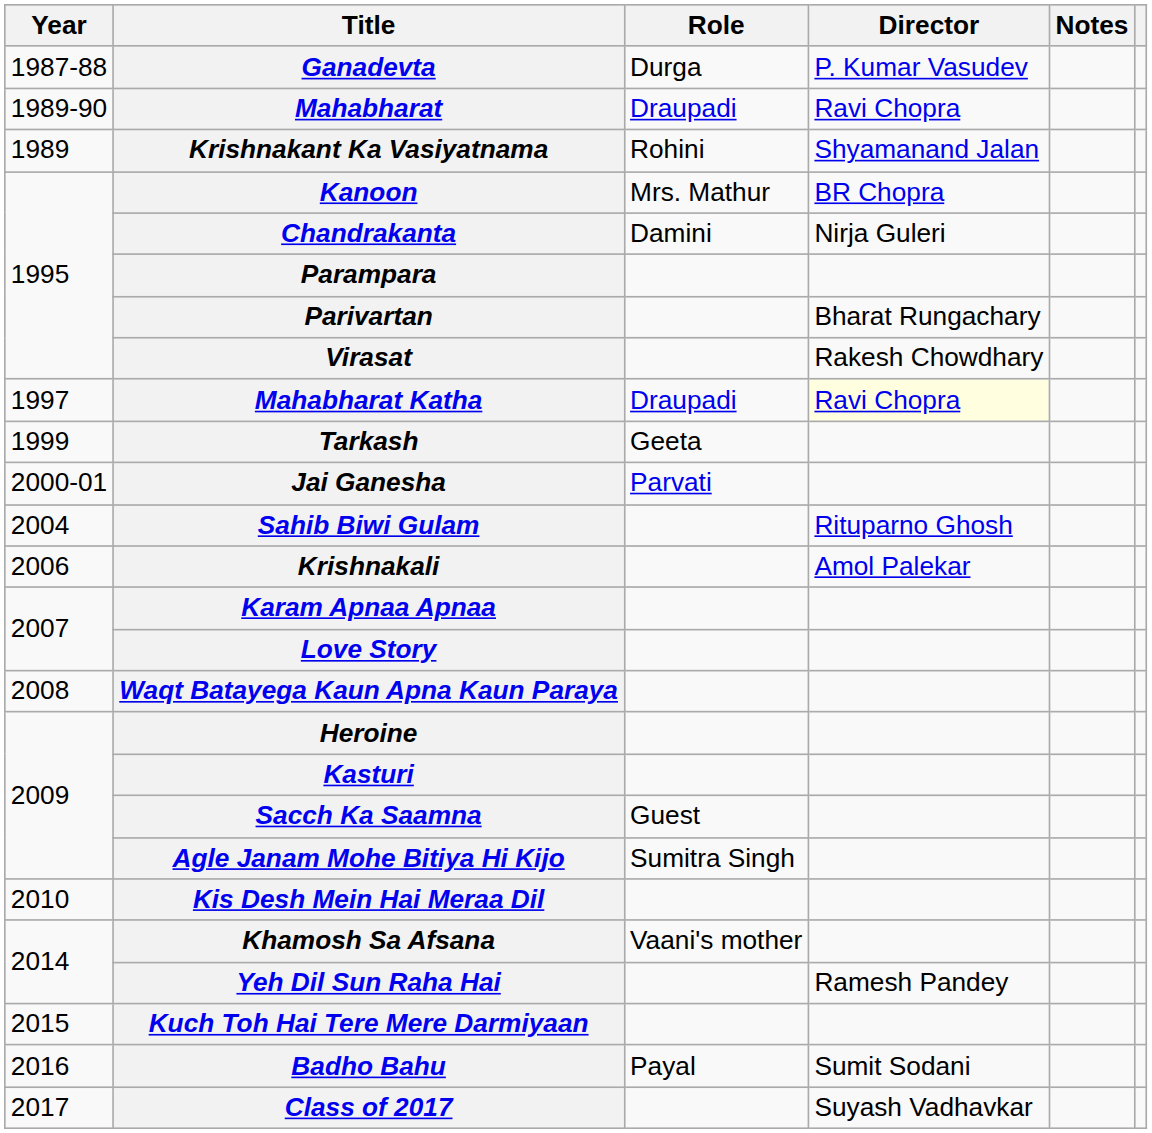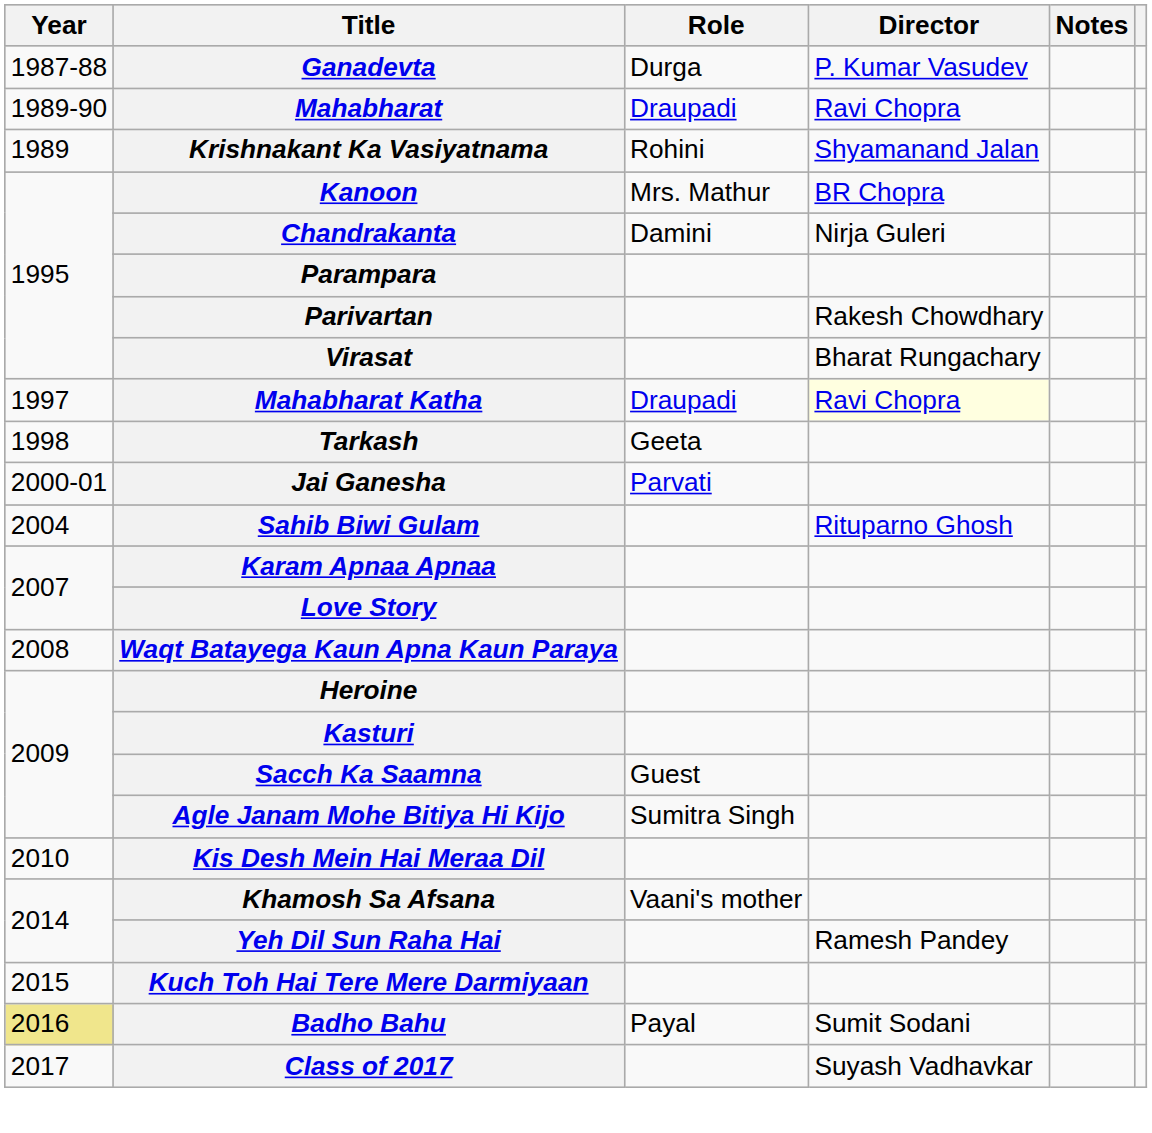Parivartan | Director: Bharat Rungachary -> Rakesh Chowdhary
Virasat | Director: Rakesh Chowdhary -> Bharat Rungachary
Tarkash | Year: 1999 -> 1998
- row: 2006 | Krishnakali | Amol Palekar
Badho Bahu | Year: no background -> khaki background
